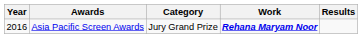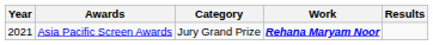Asia Pacific Screen Awards | Year: 2016 -> 2021
